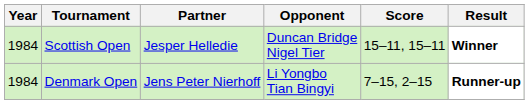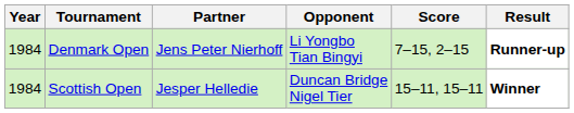rows swapped: Scottish Open <-> Denmark Open
